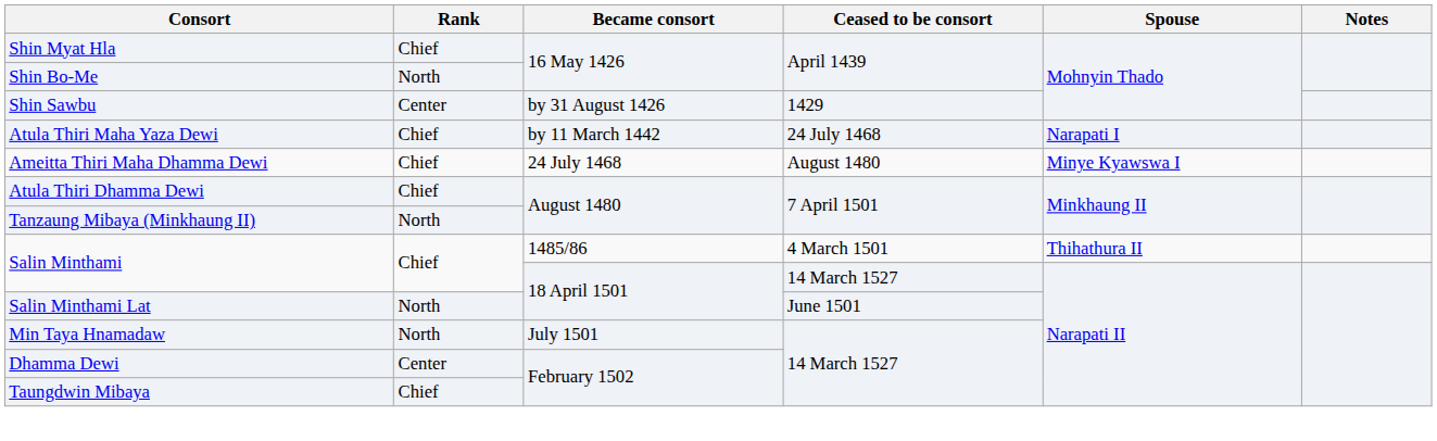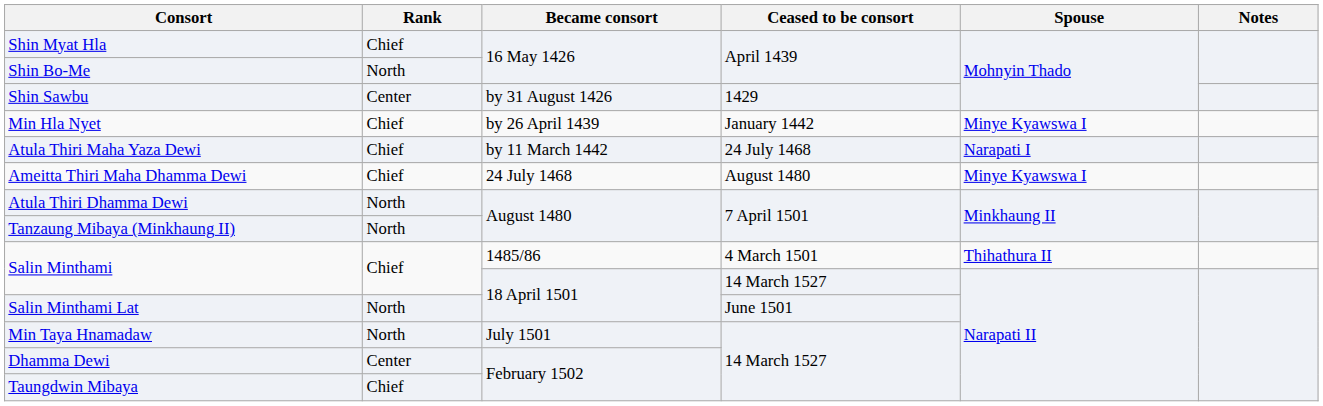+ row: Min Hla Nyet | Chief | by 26 April 1439 | January 1442 | Minye Kyawswa I
Atula Thiri Dhamma Dewi | Rank: Chief -> North
